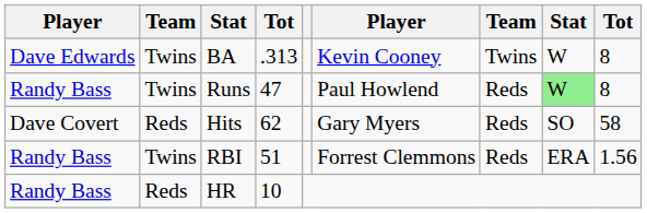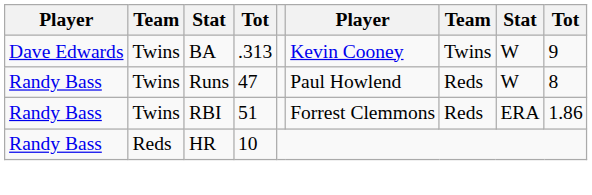BA | column 9: 8 -> 9
Runs | column 8: lightgreen background -> no background
- row: Dave Covert | Reds | Hits | 62 | Gary Myers | Reds | SO | 58
RBI | column 9: 1.56 -> 1.86
